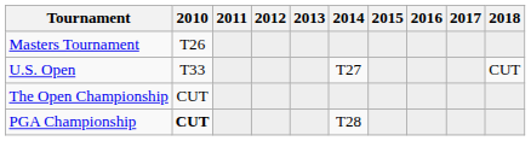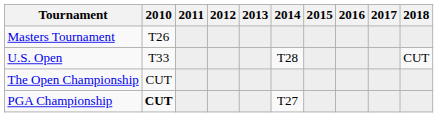U.S. Open | 2014: T27 -> T28
PGA Championship | 2014: T28 -> T27
